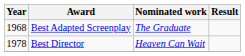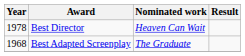rows swapped: Best Adapted Screenplay <-> Best Director
